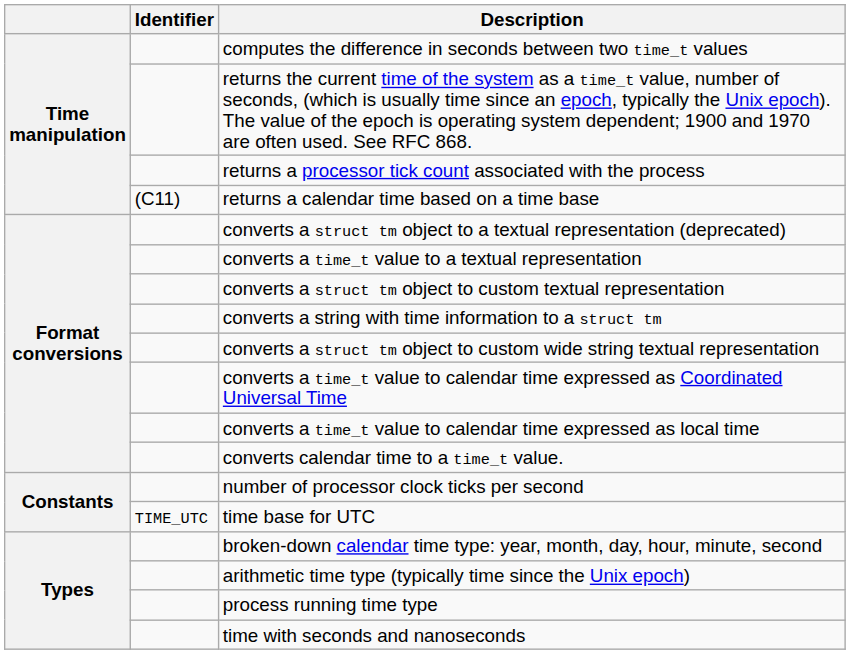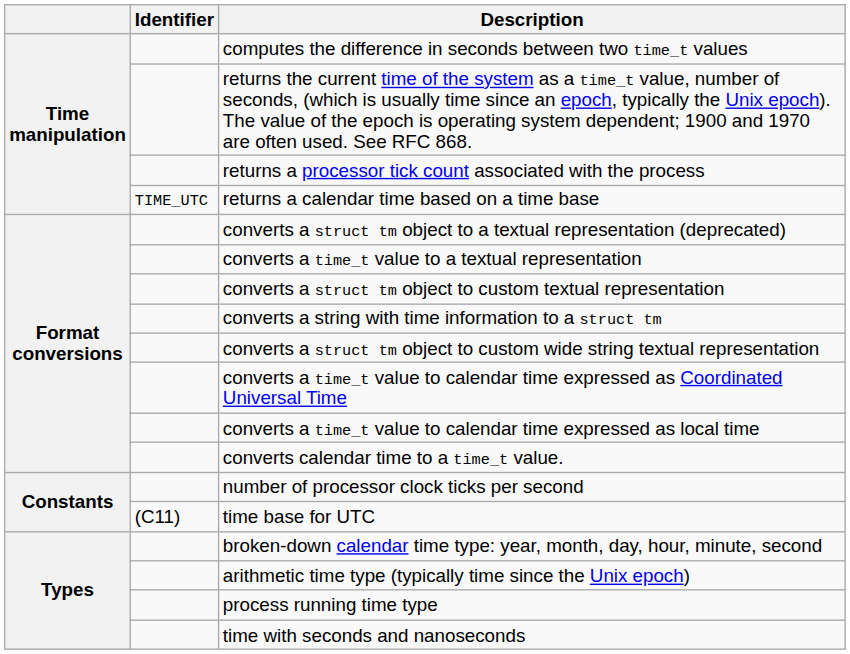returns a calendar time based on a time base | Identifier: (C11) -> TIME_UTC
time base for UTC | Identifier: TIME_UTC -> (C11)
